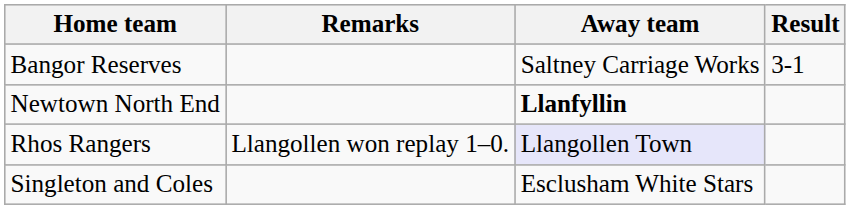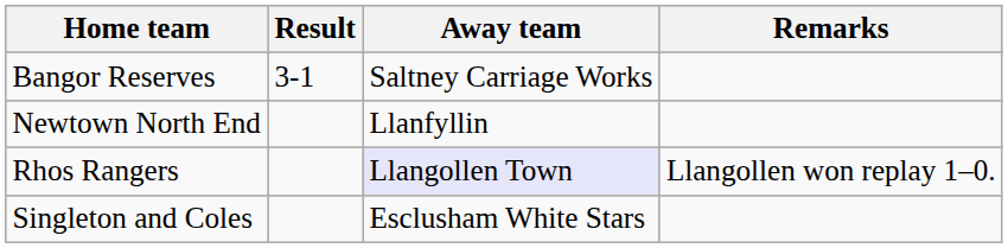columns swapped: Result <-> Remarks
Newtown North End | Away team: bold -> normal
